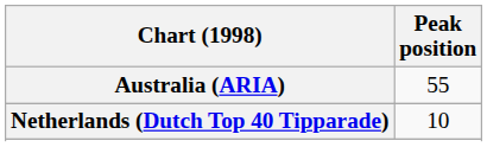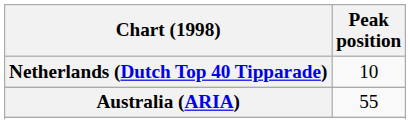rows swapped: Australia (ARIA) <-> Netherlands (Dutch Top 40 Tipparade)
